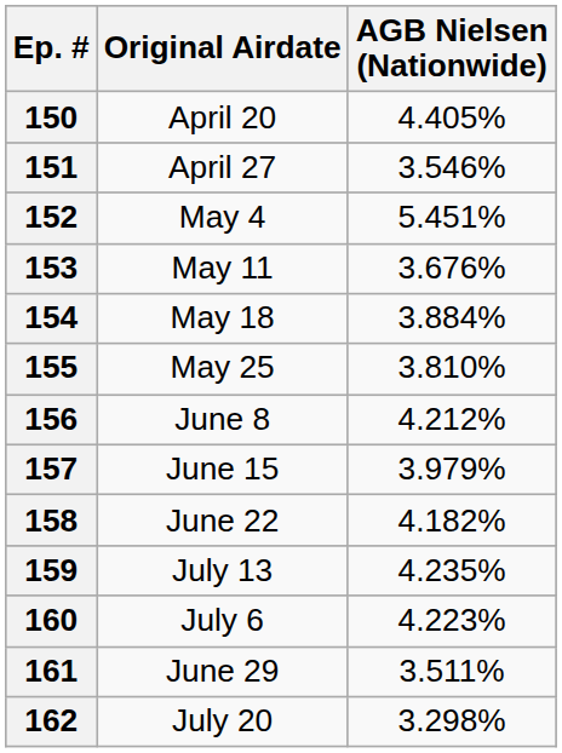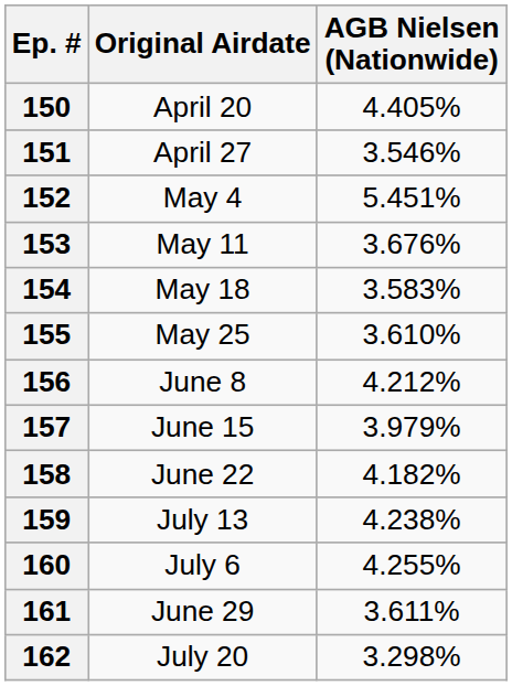154 | AGB Nielsen (Nationwide): 3.884% -> 3.583%
155 | AGB Nielsen (Nationwide): 3.810% -> 3.610%
159 | AGB Nielsen (Nationwide): 4.235% -> 4.238%
160 | AGB Nielsen (Nationwide): 4.223% -> 4.255%
161 | AGB Nielsen (Nationwide): 3.511% -> 3.611%
